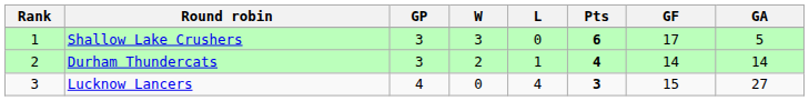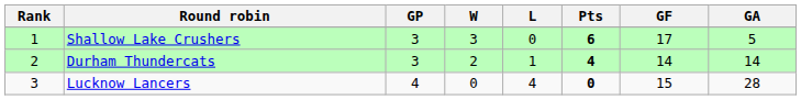Lucknow Lancers | Pts: 3 -> 0
Lucknow Lancers | GA: 27 -> 28
